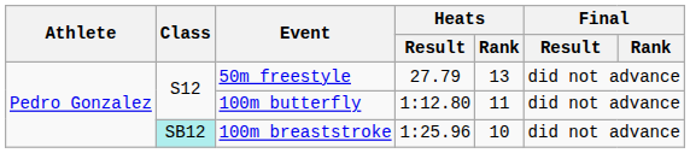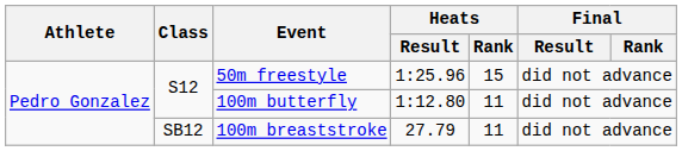50m freestyle | Heats / Result: 27.79 -> 1:25.96
50m freestyle | Heats / Rank: 13 -> 15
100m breaststroke | Class: paleturquoise background -> no background
100m breaststroke | Heats / Result: 1:25.96 -> 27.79
100m breaststroke | Heats / Rank: 10 -> 11
